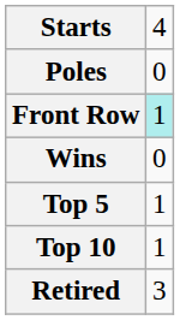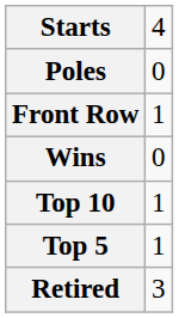Front Row | column 2: paleturquoise background -> no background
rows swapped: Top 5 <-> Top 10
